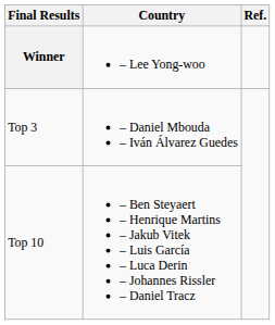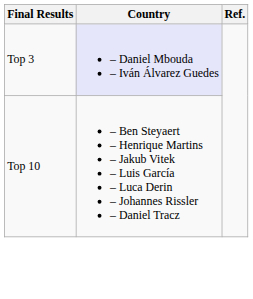- row: Winner | – Lee Yong-woo
Top 3 | Country: no background -> lavender background
